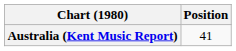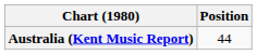Australia (Kent Music Report) | Position: 41 -> 44
